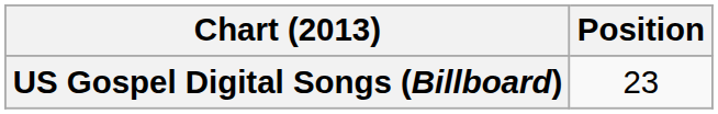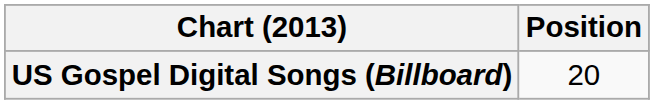US Gospel Digital Songs (Billboard) | Position: 23 -> 20
